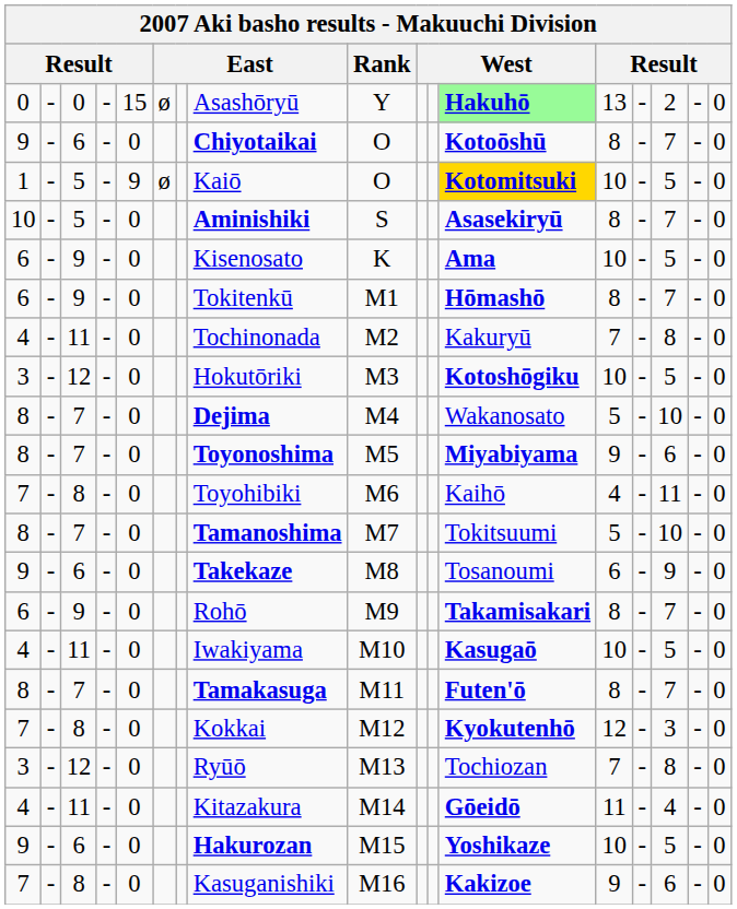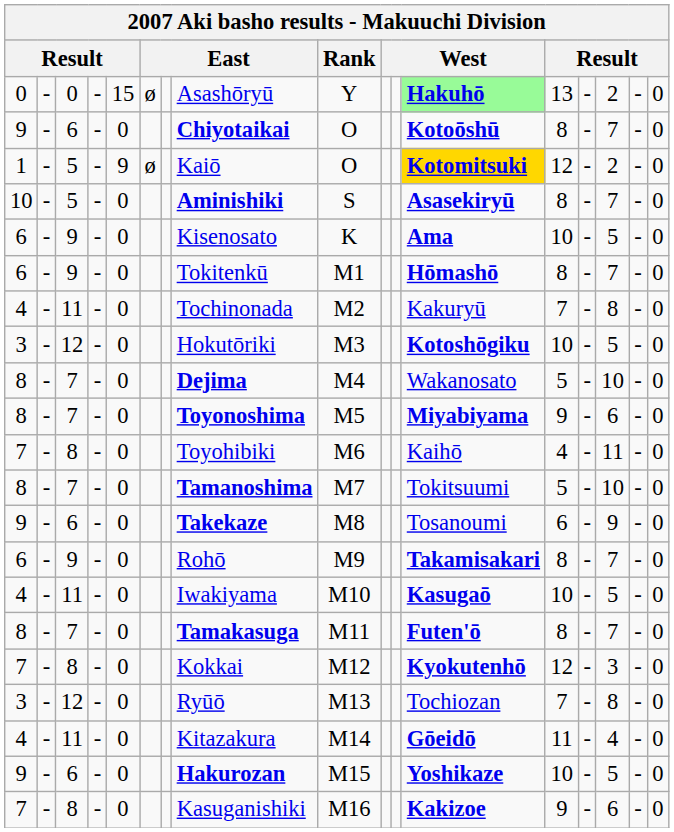1 | column 13: 10 -> 12
1 | column 15: 5 -> 2
